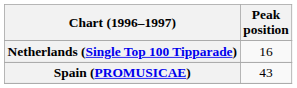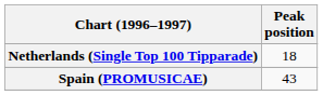Netherlands (Single Top 100 Tipparade) | Peak position: 16 -> 18
